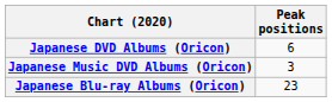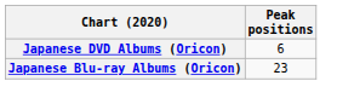- row: Japanese Music DVD Albums (Oricon) | 3
